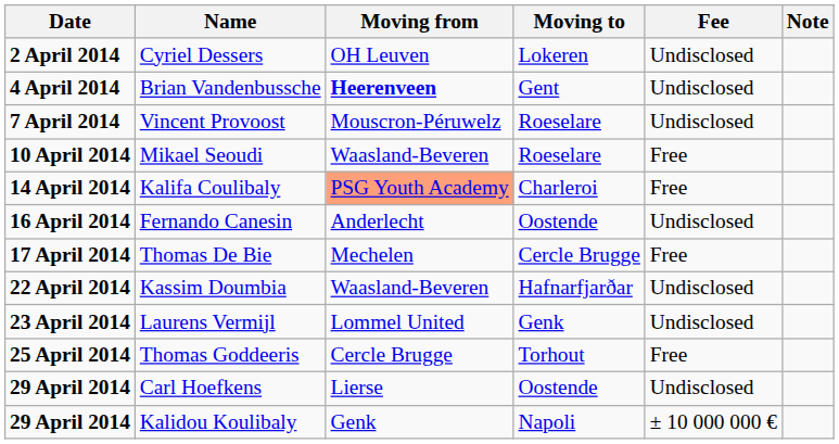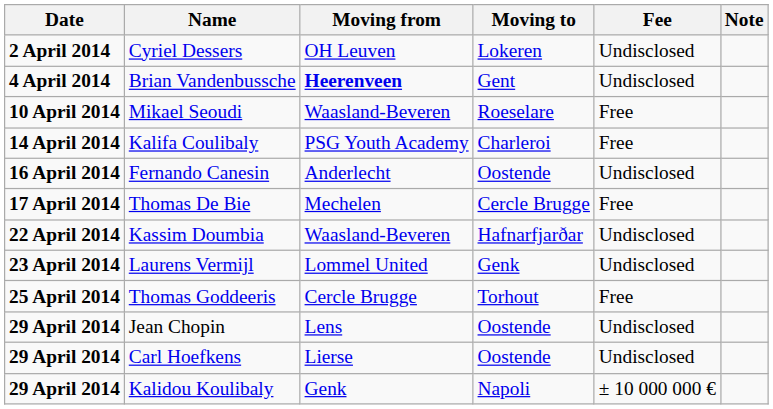- row: 7 April 2014 | Vincent Provoost | Mouscron-Péruwelz | Roeselare | Undisclosed
Kalifa Coulibaly | Moving from: lightsalmon background -> no background
+ row: 29 April 2014 | Jean Chopin | Lens | Oostende | Undisclosed
